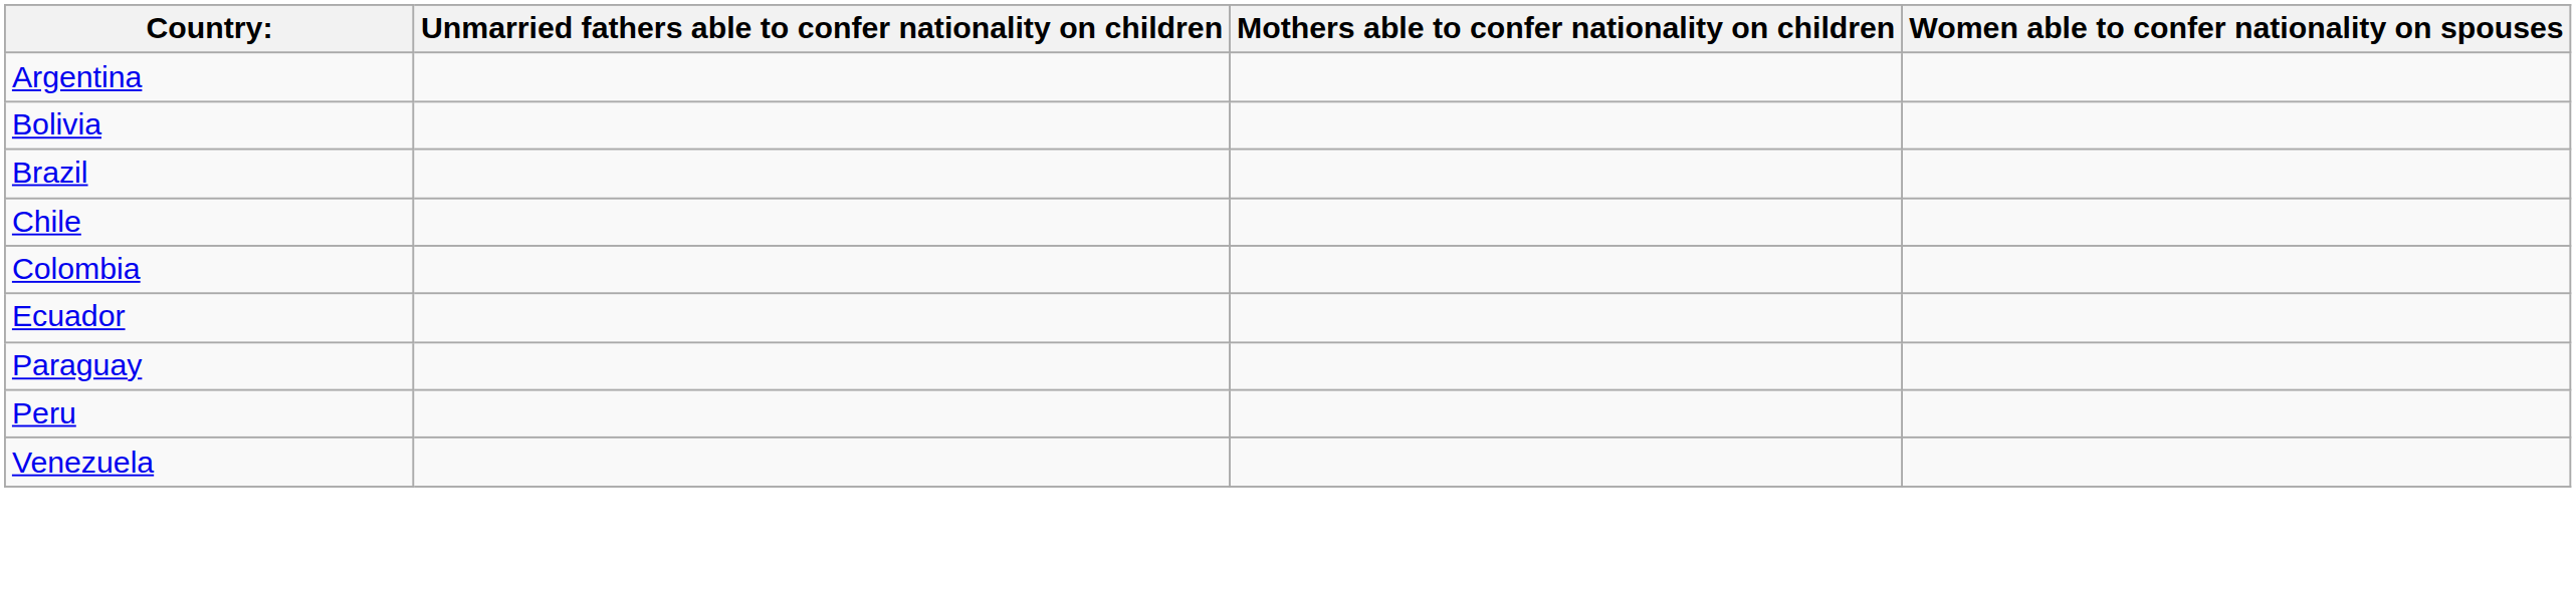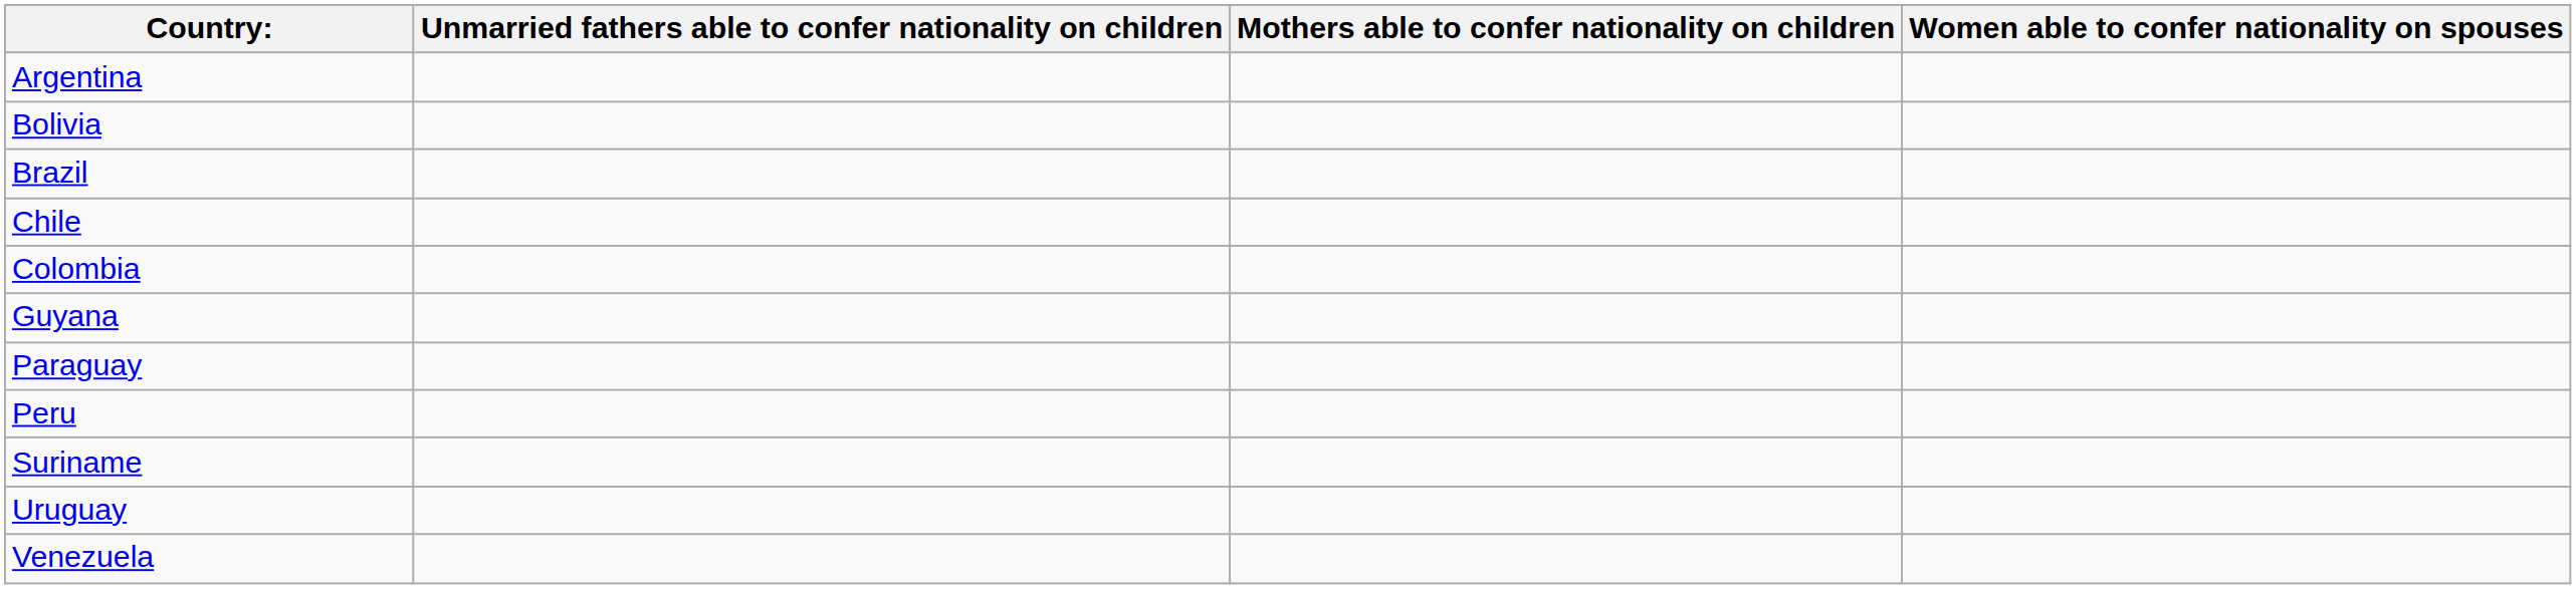- row: Ecuador
+ row: Guyana
+ row: Suriname
+ row: Uruguay
